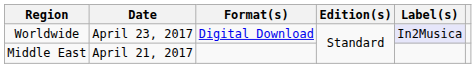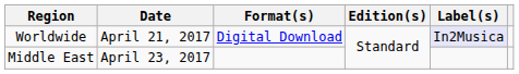Worldwide | Date: April 23, 2017 -> April 21, 2017
Middle East | Date: April 21, 2017 -> April 23, 2017
